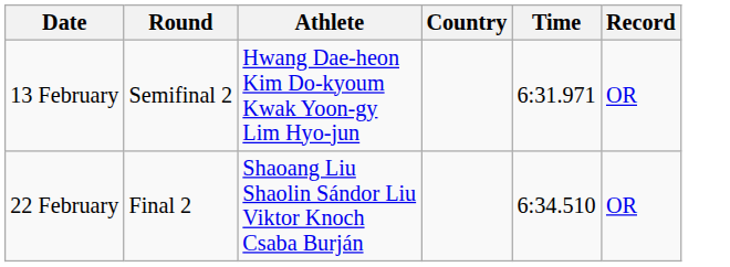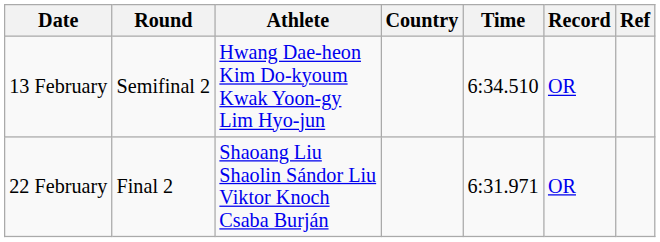+ column: Ref
13 February | Time: 6:31.971 -> 6:34.510
22 February | Time: 6:34.510 -> 6:31.971
